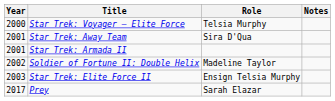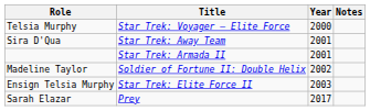columns swapped: Year <-> Role
